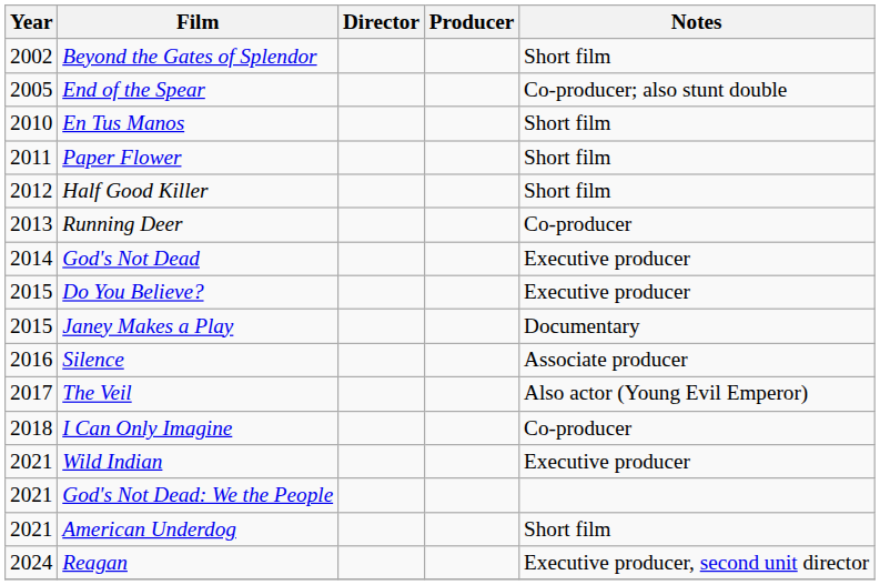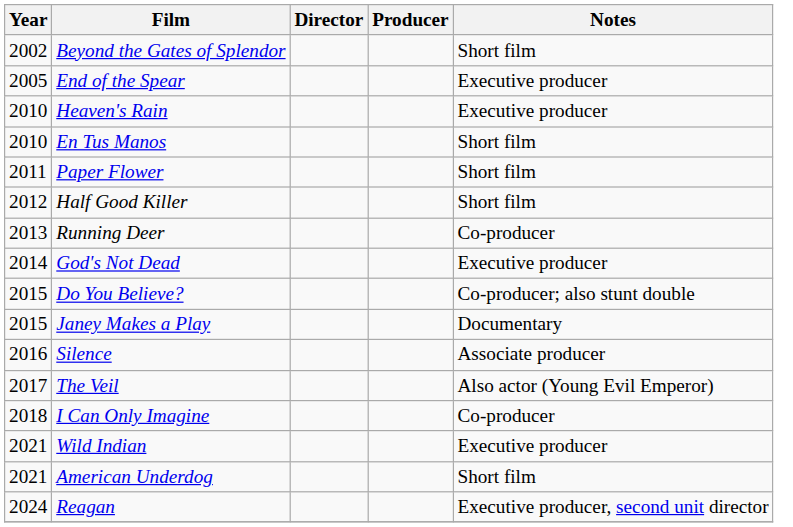End of the Spear | Notes: Co-producer; also stunt double -> Executive producer
+ row: 2010 | Heaven's Rain | Executive producer
Do You Believe? | Notes: Executive producer -> Co-producer; also stunt double
- row: 2021 | God's Not Dead: We the People
